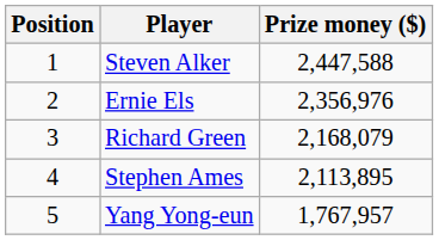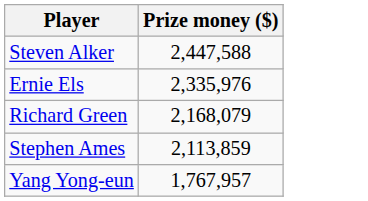- column: Position | 1 | 2 | 3 | 4 | 5
Ernie Els | Prize money ($): 2,356,976 -> 2,335,976
Stephen Ames | Prize money ($): 2,113,895 -> 2,113,859
